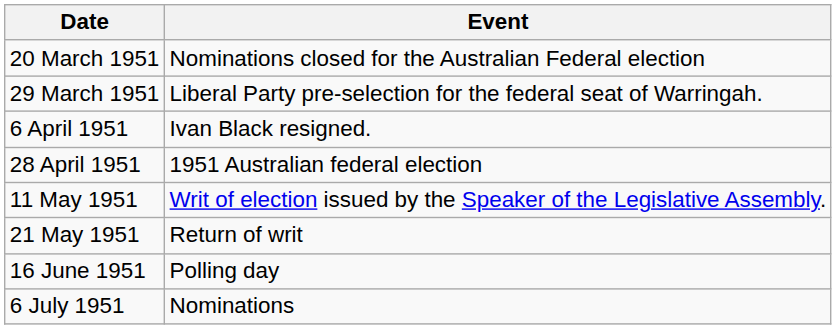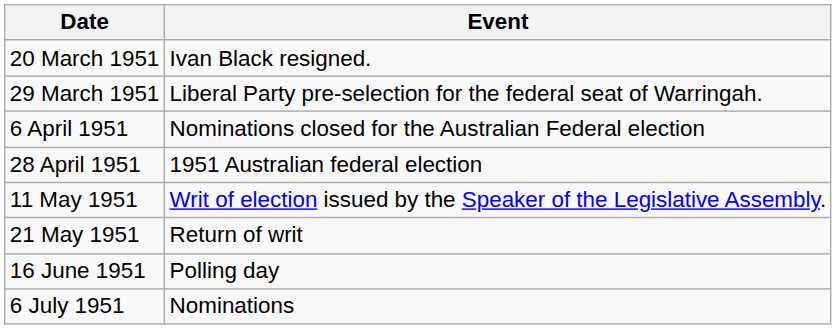20 March 1951 | Event: Nominations closed for the Australian Federal election -> Ivan Black resigned.
6 April 1951 | Event: Ivan Black resigned. -> Nominations closed for the Australian Federal election
